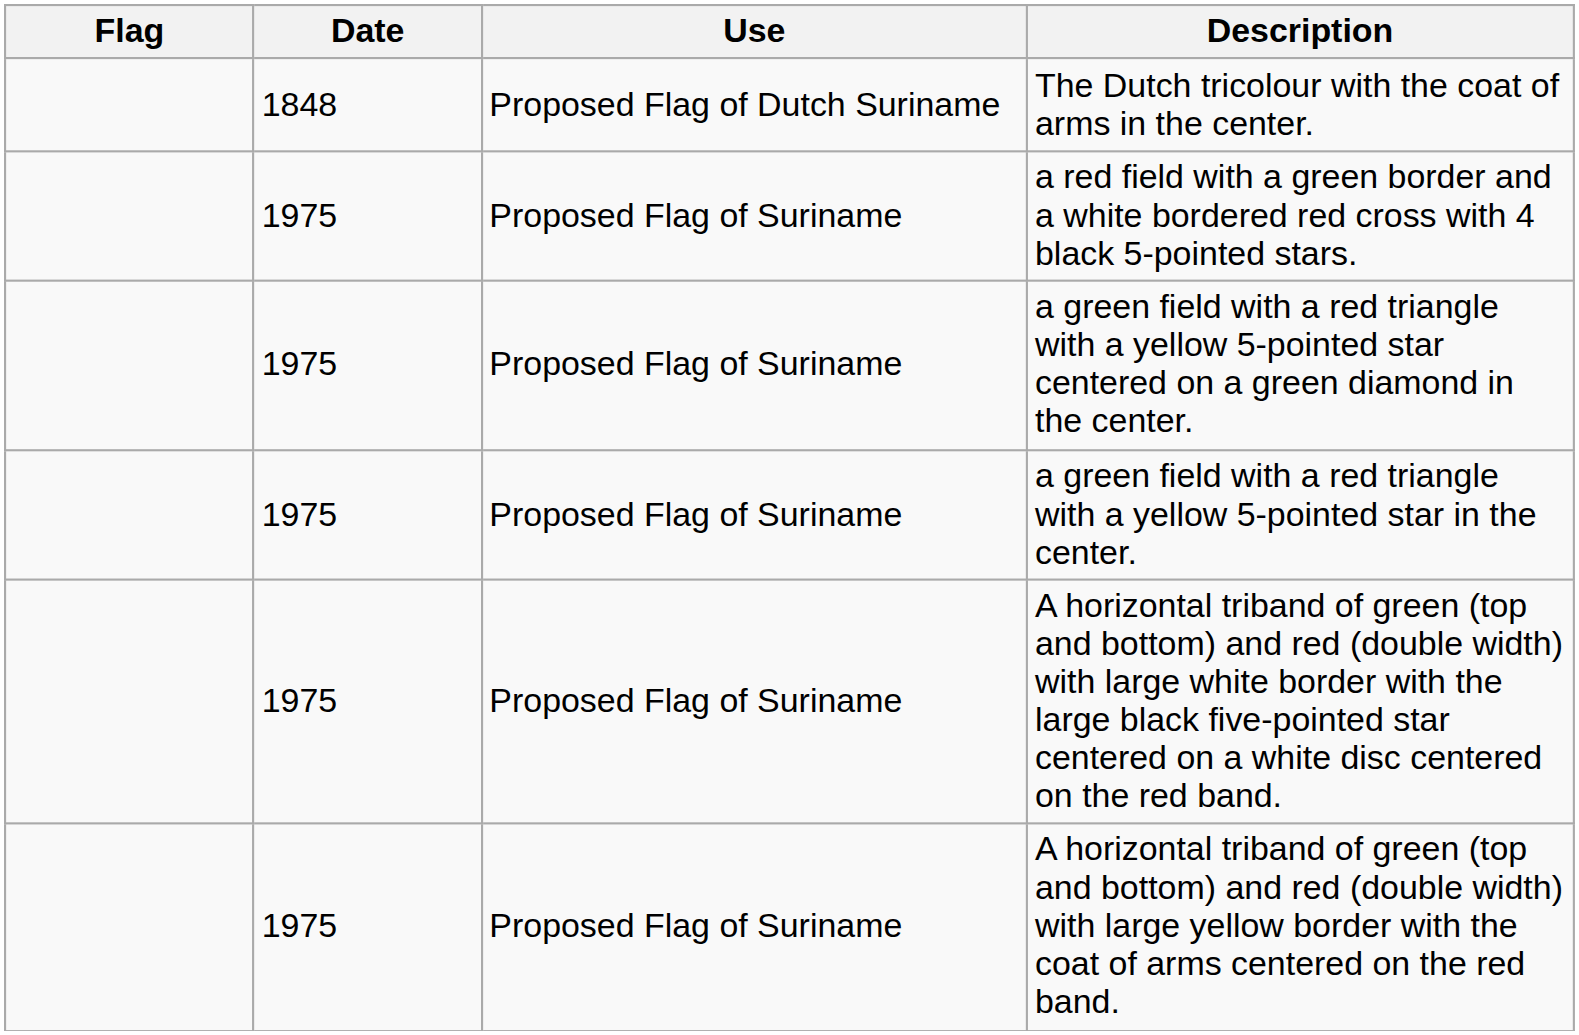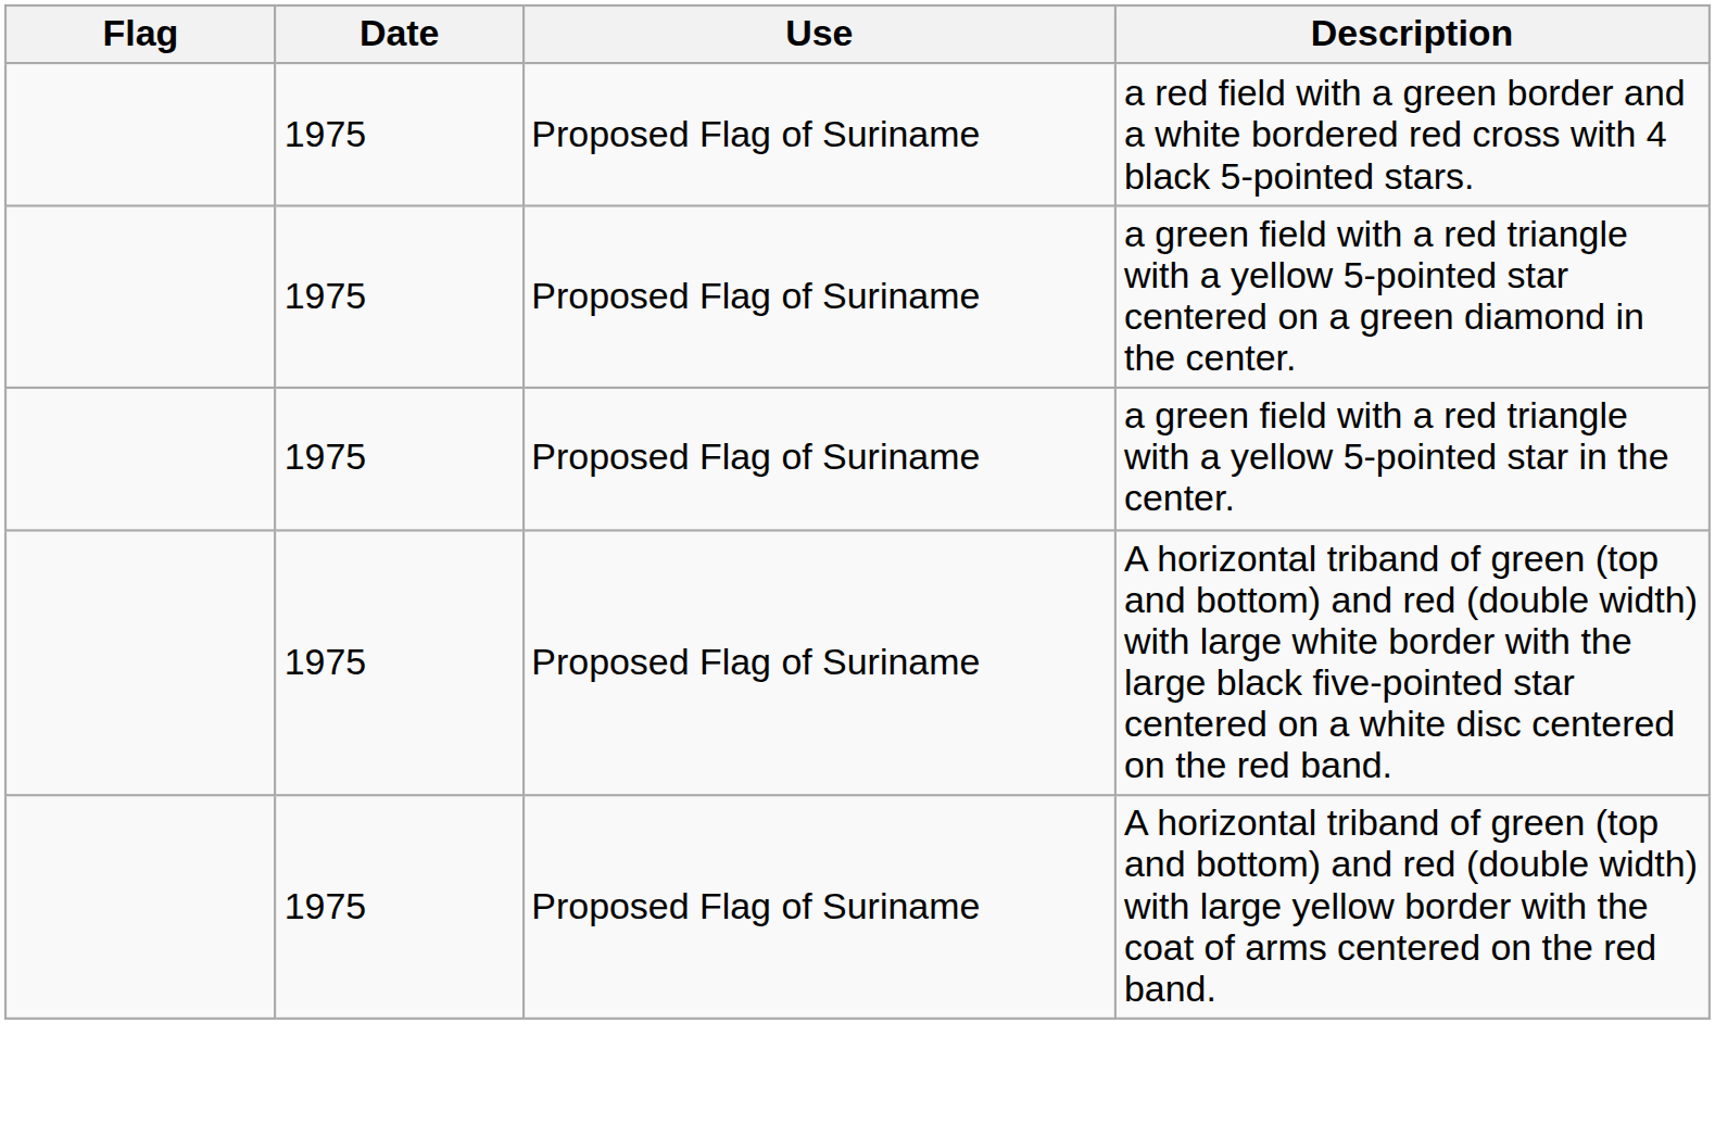- row: 1848 | Proposed Flag of Dutch Suriname | The Dutch tricolour with the coat of arms in the center.
